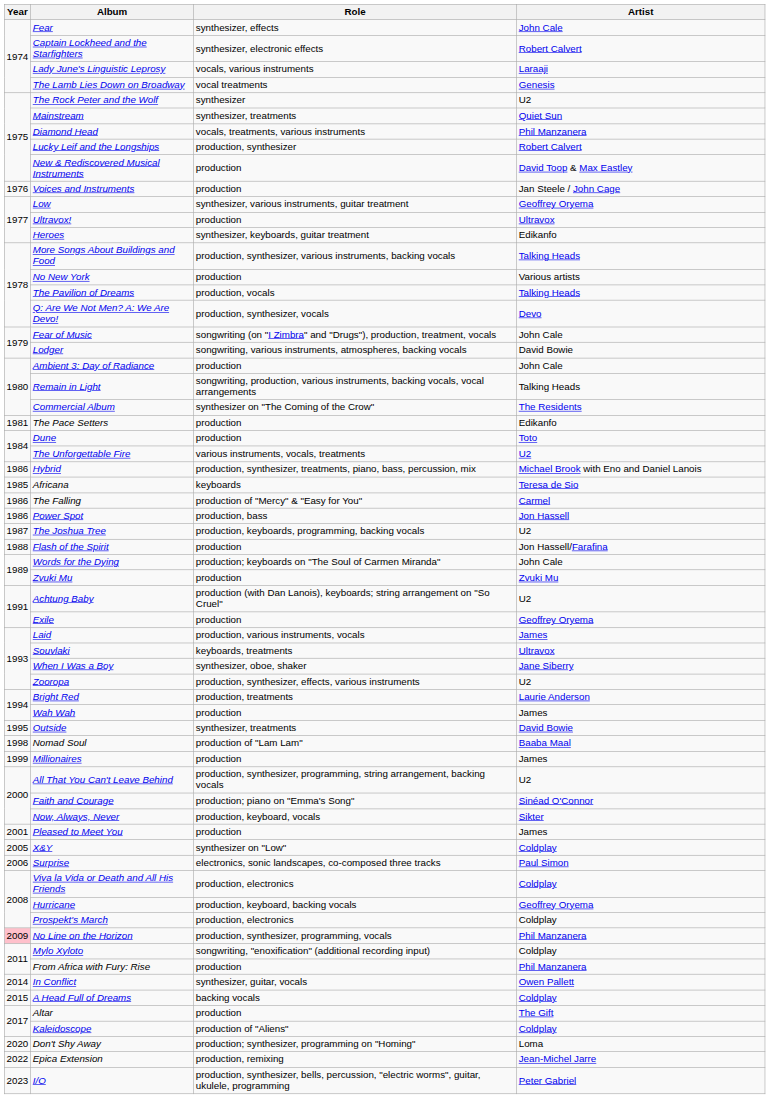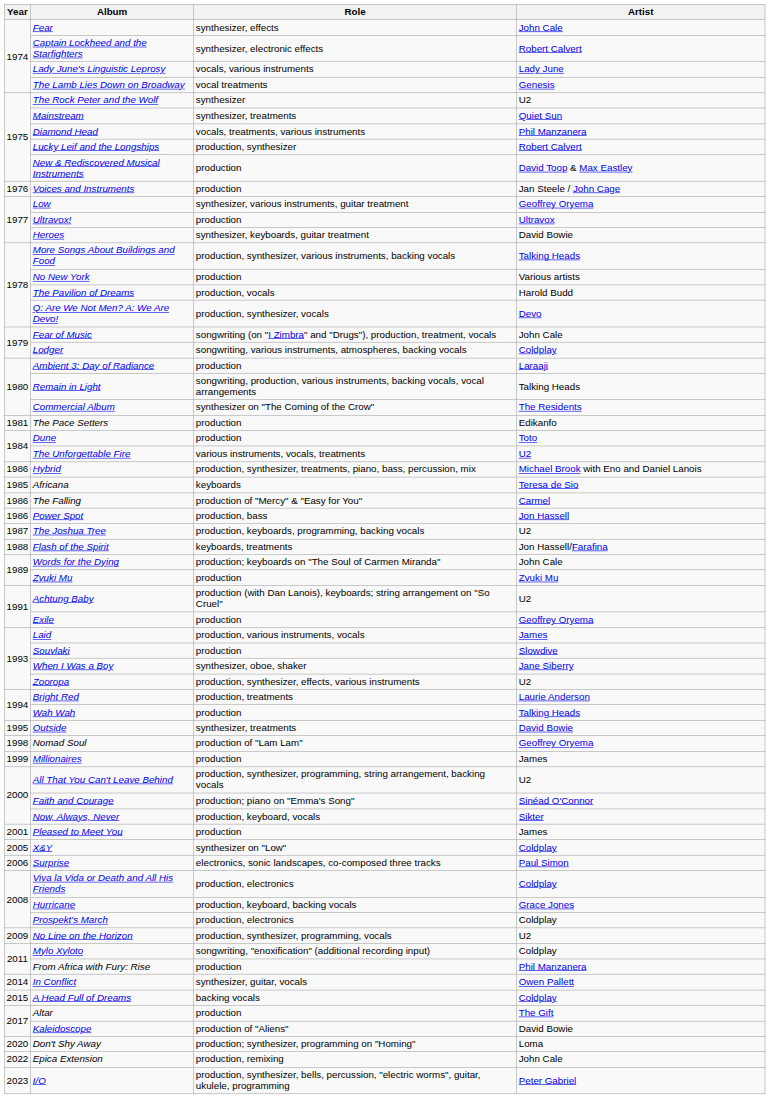Lady June's Linguistic Leprosy | Artist: Laraaji -> Lady June
Heroes | Artist: Edikanfo -> David Bowie
The Pavilion of Dreams | Artist: Talking Heads -> Harold Budd
Lodger | Artist: David Bowie -> Coldplay
Ambient 3: Day of Radiance | Artist: John Cale -> Laraaji
Flash of the Spirit | Role: production -> keyboards, treatments
Souvlaki | Role: keyboards, treatments -> production
Souvlaki | Artist: Ultravox -> Slowdive
Wah Wah | Artist: James -> Talking Heads
Nomad Soul | Artist: Baaba Maal -> Geoffrey Oryema
Hurricane | Artist: Geoffrey Oryema -> Grace Jones
No Line on the Horizon | Year: pink background -> no background
No Line on the Horizon | Artist: Phil Manzanera -> U2
Kaleidoscope | Artist: Coldplay -> David Bowie
Epica Extension | Artist: Jean-Michel Jarre -> John Cale
